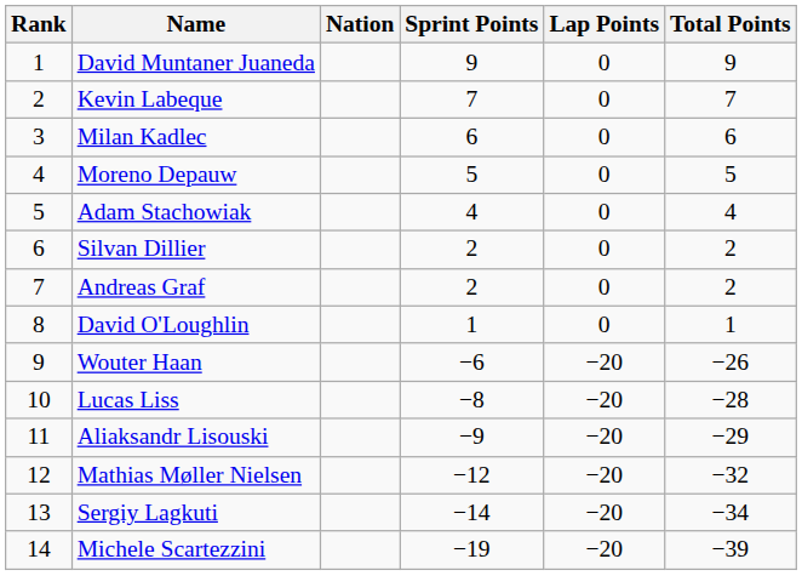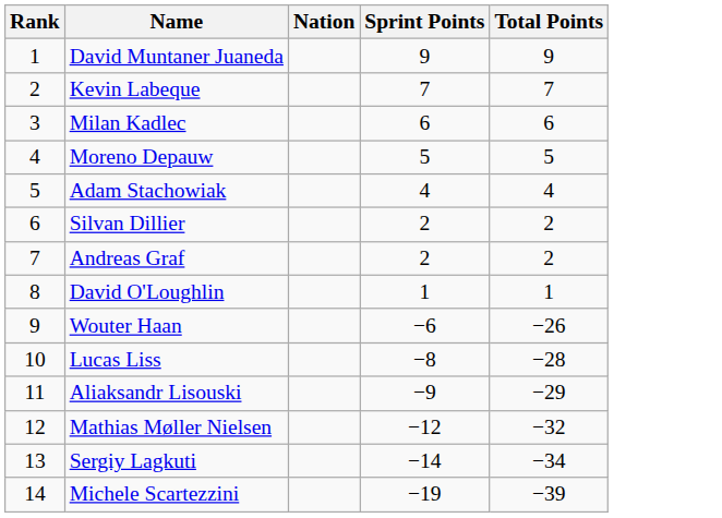- column: Lap Points | 0 | 0 | 0 | 0 | 0 | 0 | 0 | 0 | −20 | −20 | −20 | −20 | −20 | −20
